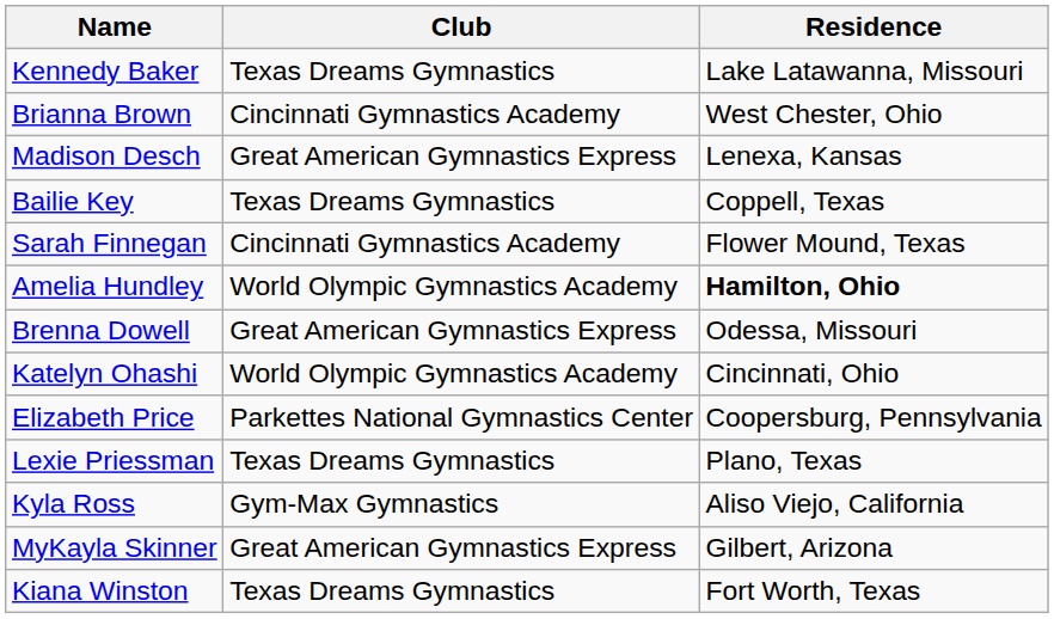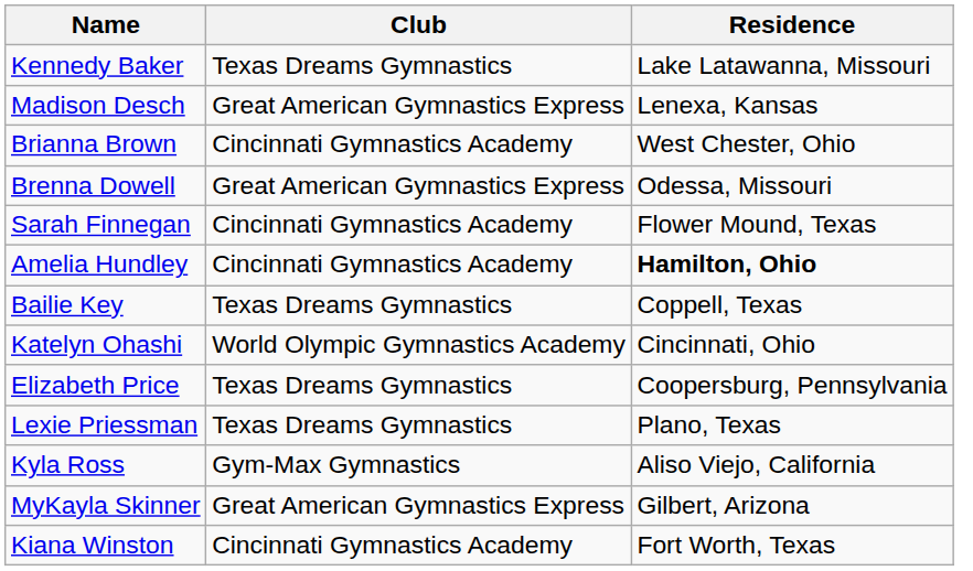rows swapped: Brianna Brown <-> Madison Desch
rows swapped: Brenna Dowell <-> Bailie Key
Amelia Hundley | Club: World Olympic Gymnastics Academy -> Cincinnati Gymnastics Academy
Elizabeth Price | Club: Parkettes National Gymnastics Center -> Texas Dreams Gymnastics
Kiana Winston | Club: Texas Dreams Gymnastics -> Cincinnati Gymnastics Academy
